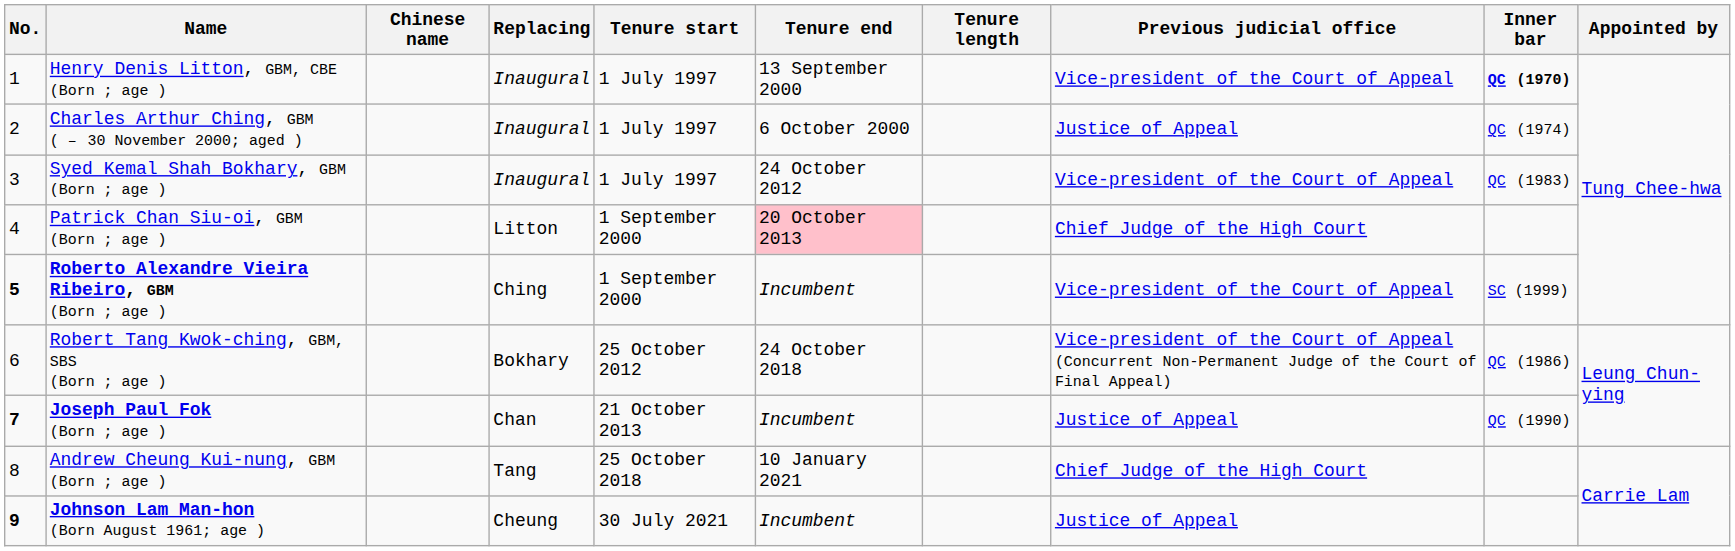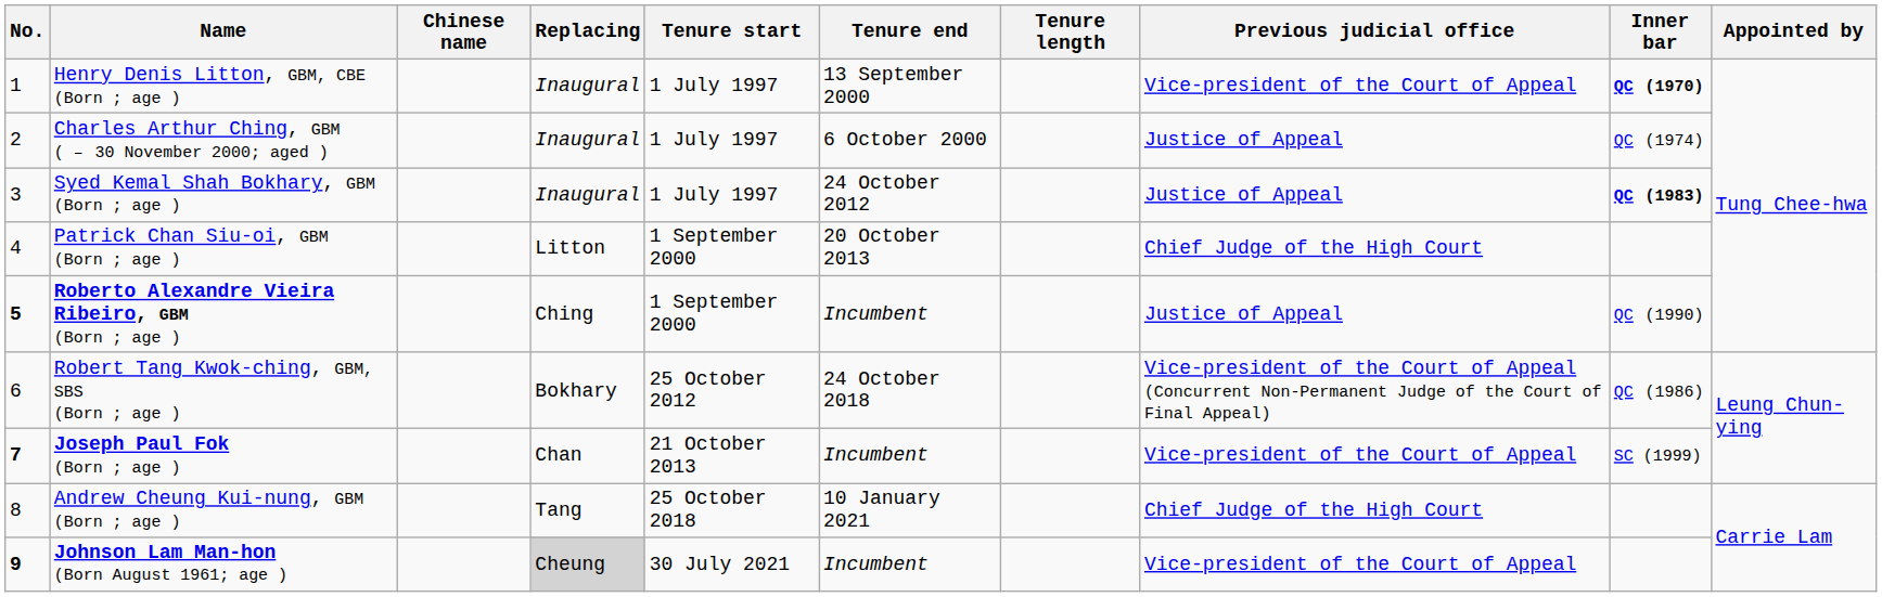Syed Kemal Shah Bokhary, GBM (Born ; age ) | Previous judicial office: Vice-president of the Court of Appeal -> Justice of Appeal
Syed Kemal Shah Bokhary, GBM (Born ; age ) | Inner bar: normal -> bold
Patrick Chan Siu-oi, GBM (Born ; age ) | Tenure end: pink background -> no background
Roberto Alexandre Vieira Ribeiro, GBM (Born ; age ) | Previous judicial office: Vice-president of the Court of Appeal -> Justice of Appeal
Roberto Alexandre Vieira Ribeiro, GBM (Born ; age ) | Inner bar: SC (1999) -> QC (1990)
Joseph Paul Fok (Born ; age ) | Previous judicial office: Justice of Appeal -> Vice-president of the Court of Appeal
Joseph Paul Fok (Born ; age ) | Inner bar: QC (1990) -> SC (1999)
Johnson Lam Man-hon (Born August 1961; age ) | Replacing: no background -> lightgrey background
Johnson Lam Man-hon (Born August 1961; age ) | Previous judicial office: Justice of Appeal -> Vice-president of the Court of Appeal
